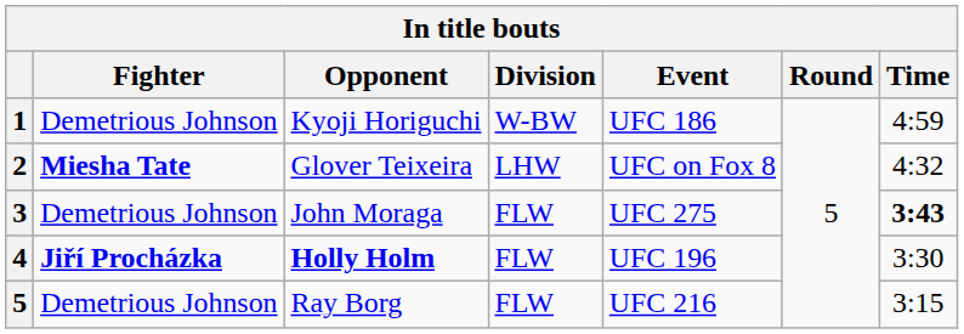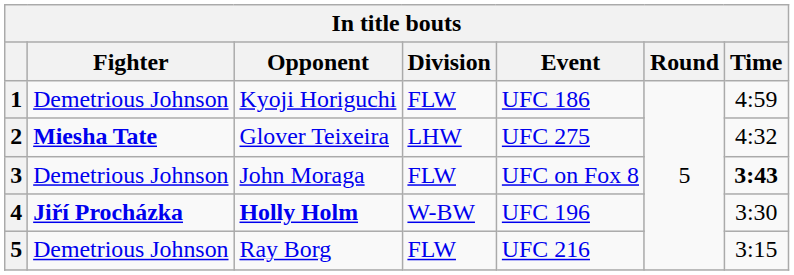Kyoji Horiguchi | Division: W-BW -> FLW
Glover Teixeira | Event: UFC on Fox 8 -> UFC 275
John Moraga | Event: UFC 275 -> UFC on Fox 8
Holly Holm | Division: FLW -> W-BW
